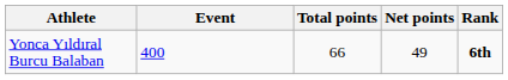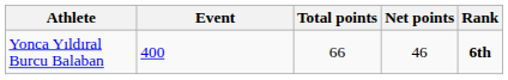Yonca Yıldıral Burcu Balaban | Net points: 49 -> 46
